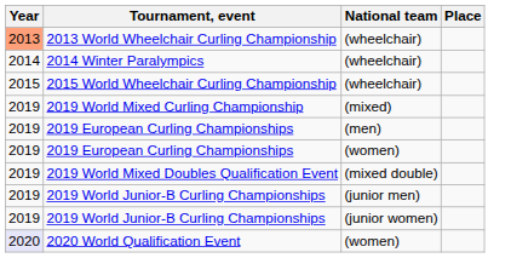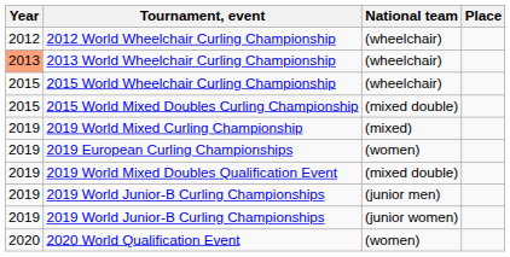+ row: 2012 | 2012 World Wheelchair Curling Championship | (wheelchair)
- row: 2014 | 2014 Winter Paralympics | (wheelchair)
+ row: 2015 | 2015 World Mixed Doubles Curling Championship | (mixed double)
- row: 2019 | 2019 European Curling Championships | (men)
2020 World Qualification Event | Year: lavender background -> no background
